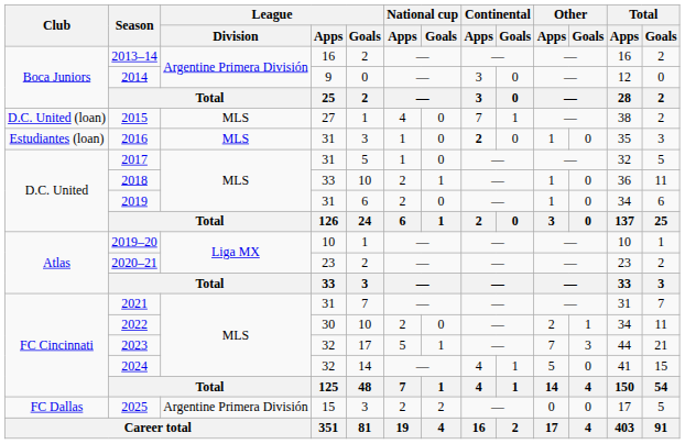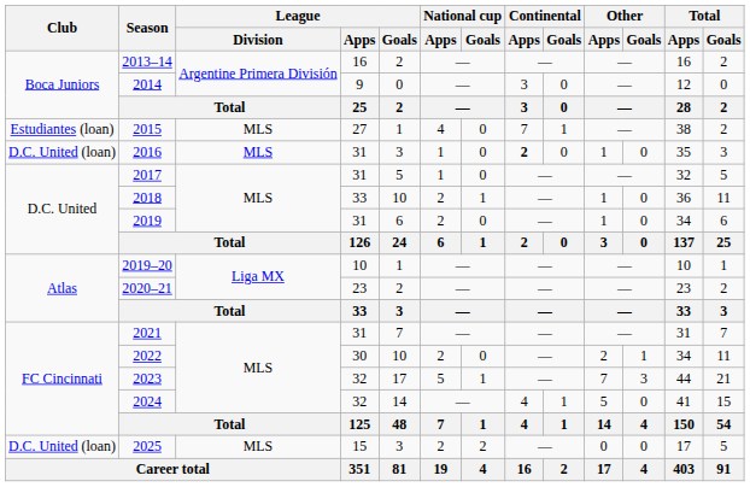2015 | Club: D.C. United (loan) -> Estudiantes (loan)
2016 | Club: Estudiantes (loan) -> D.C. United (loan)
2025 | Club: FC Dallas -> D.C. United (loan)
2025 | League / Division: Argentine Primera División -> MLS
